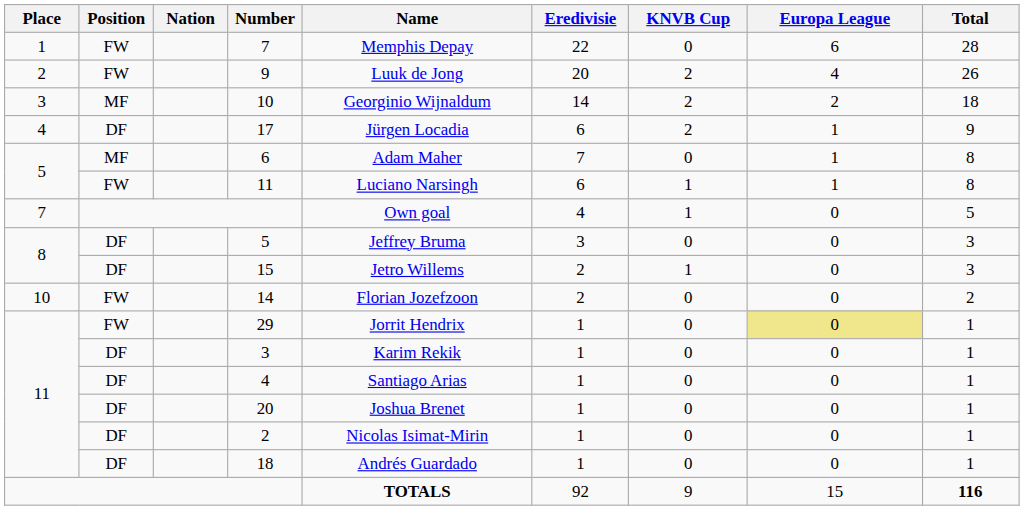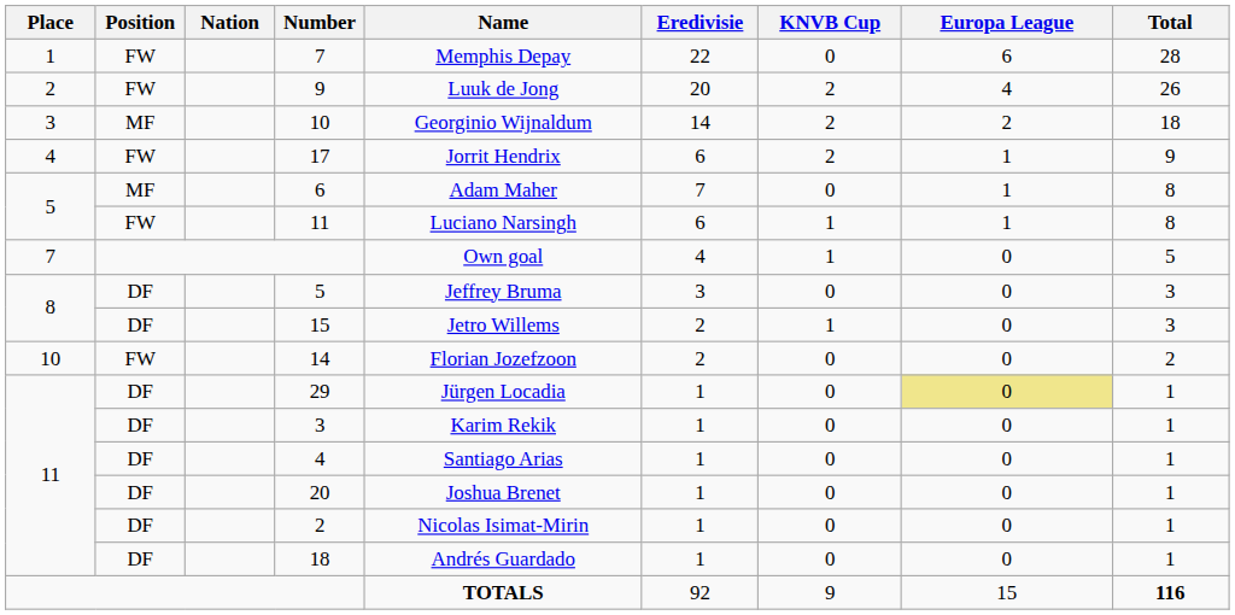17 | Position: DF -> FW
17 | Name: Jürgen Locadia -> Jorrit Hendrix
29 | Position: FW -> DF
29 | Name: Jorrit Hendrix -> Jürgen Locadia
